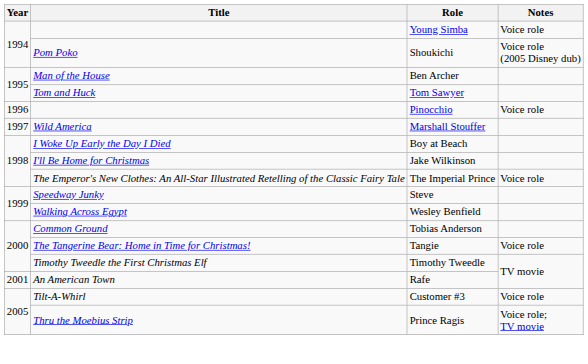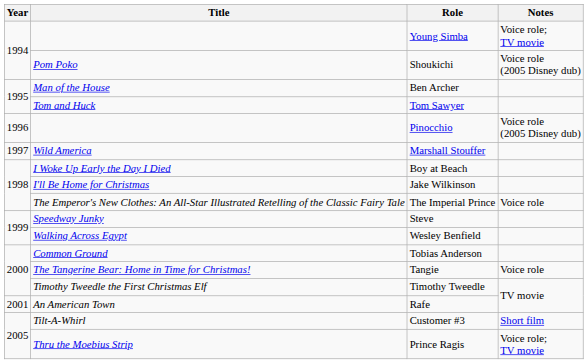Young Simba | Notes: Voice role -> Voice role; TV movie
Pinocchio | Notes: Voice role -> Voice role (2005 Disney dub)
Customer #3 | Notes: Voice role -> Short film
